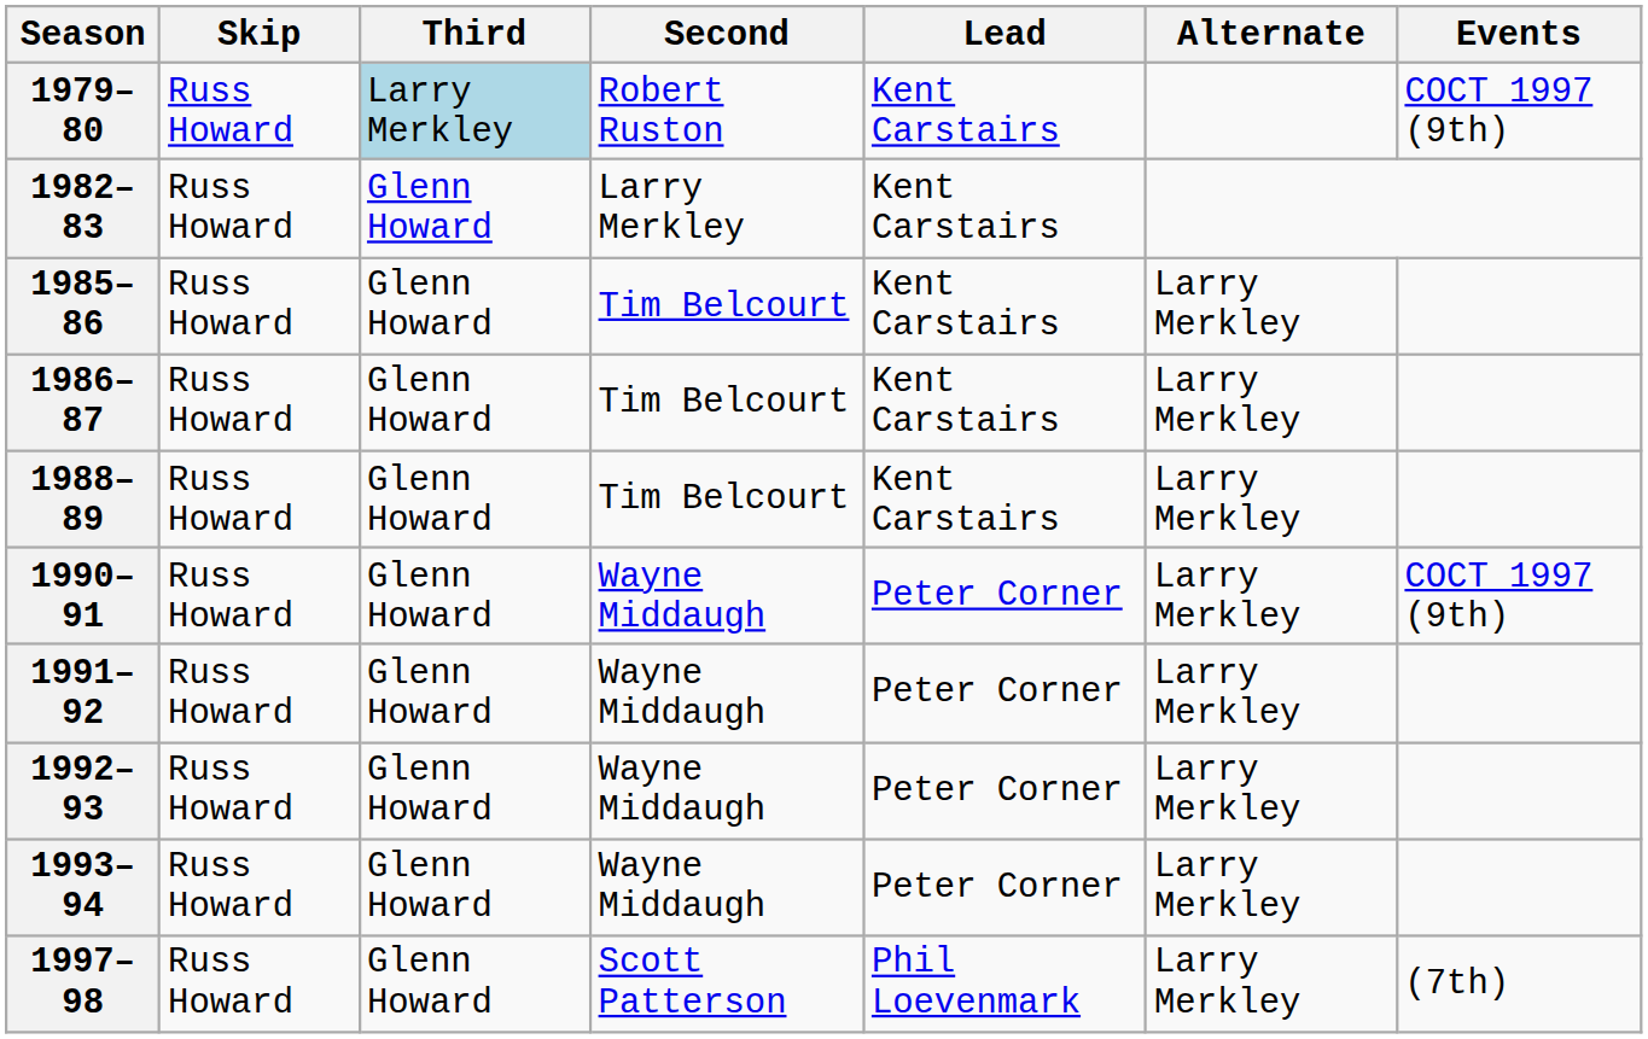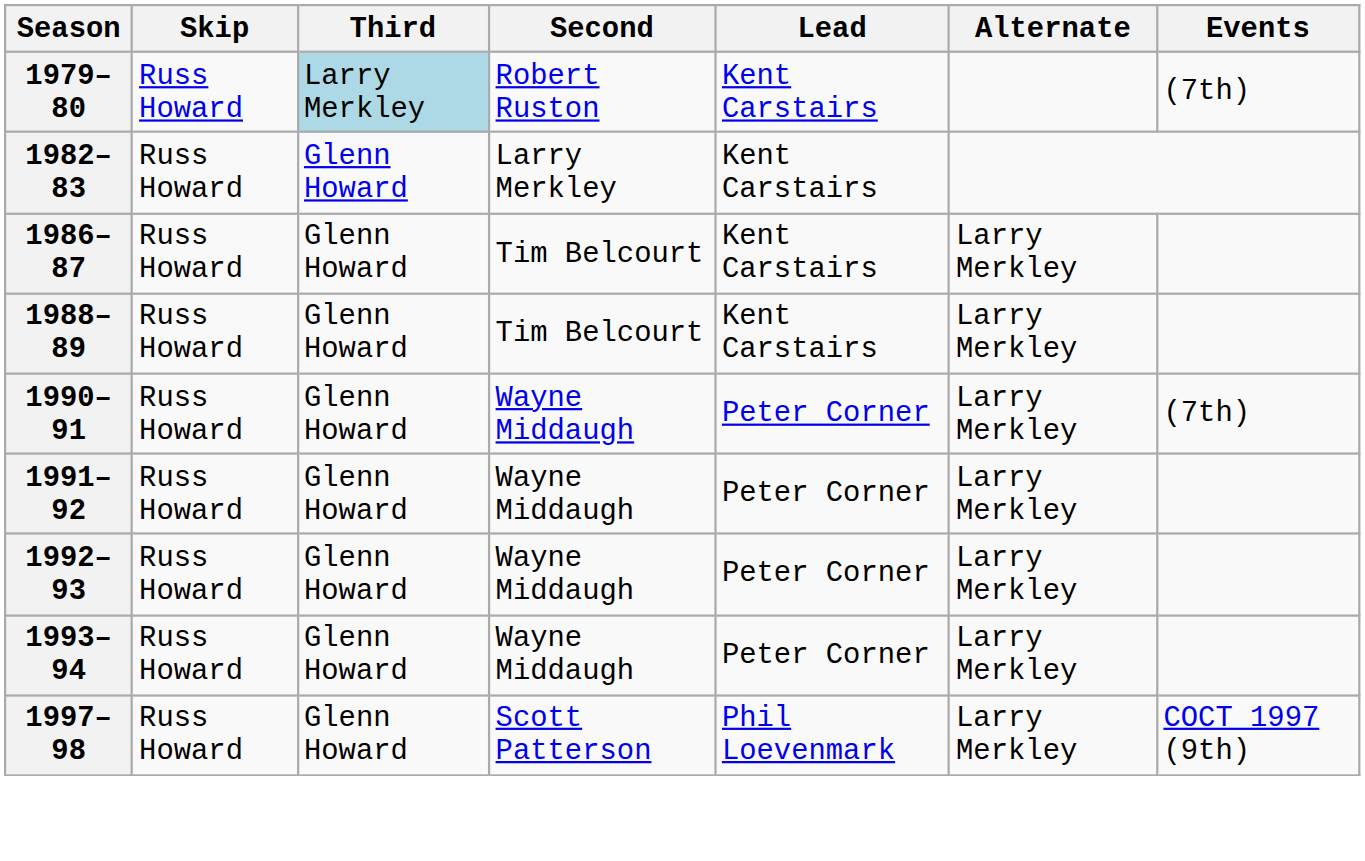1979–80 | Events: COCT 1997 (9th) -> (7th)
- row: 1985–86 | Russ Howard | Glenn Howard | Tim Belcourt | Kent Carstairs | Larry Merkley
1990–91 | Events: COCT 1997 (9th) -> (7th)
1997–98 | Events: (7th) -> COCT 1997 (9th)
